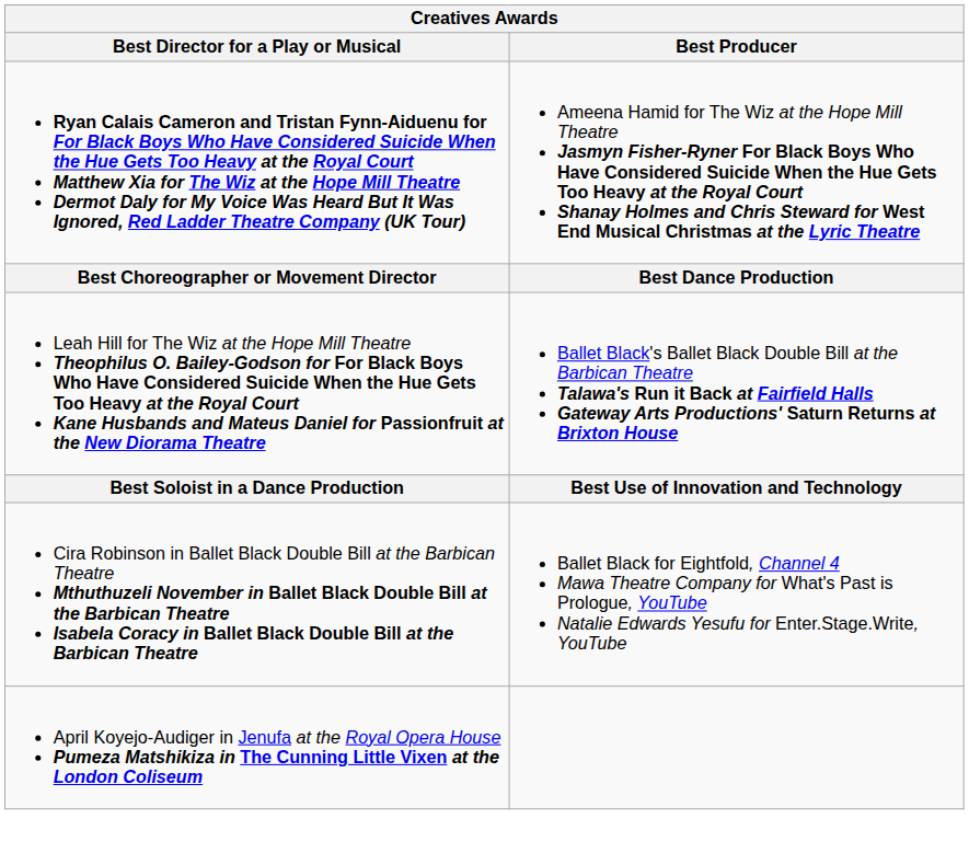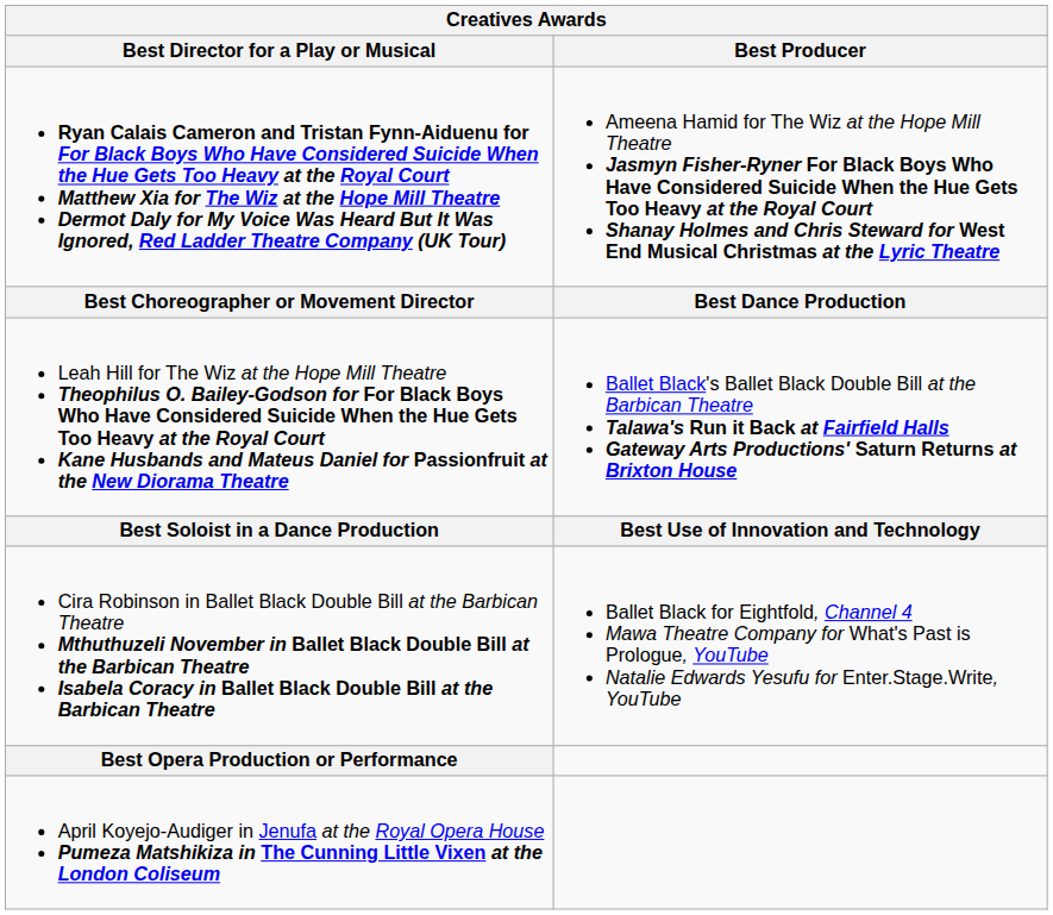+ row: Best Opera Production or Performance
